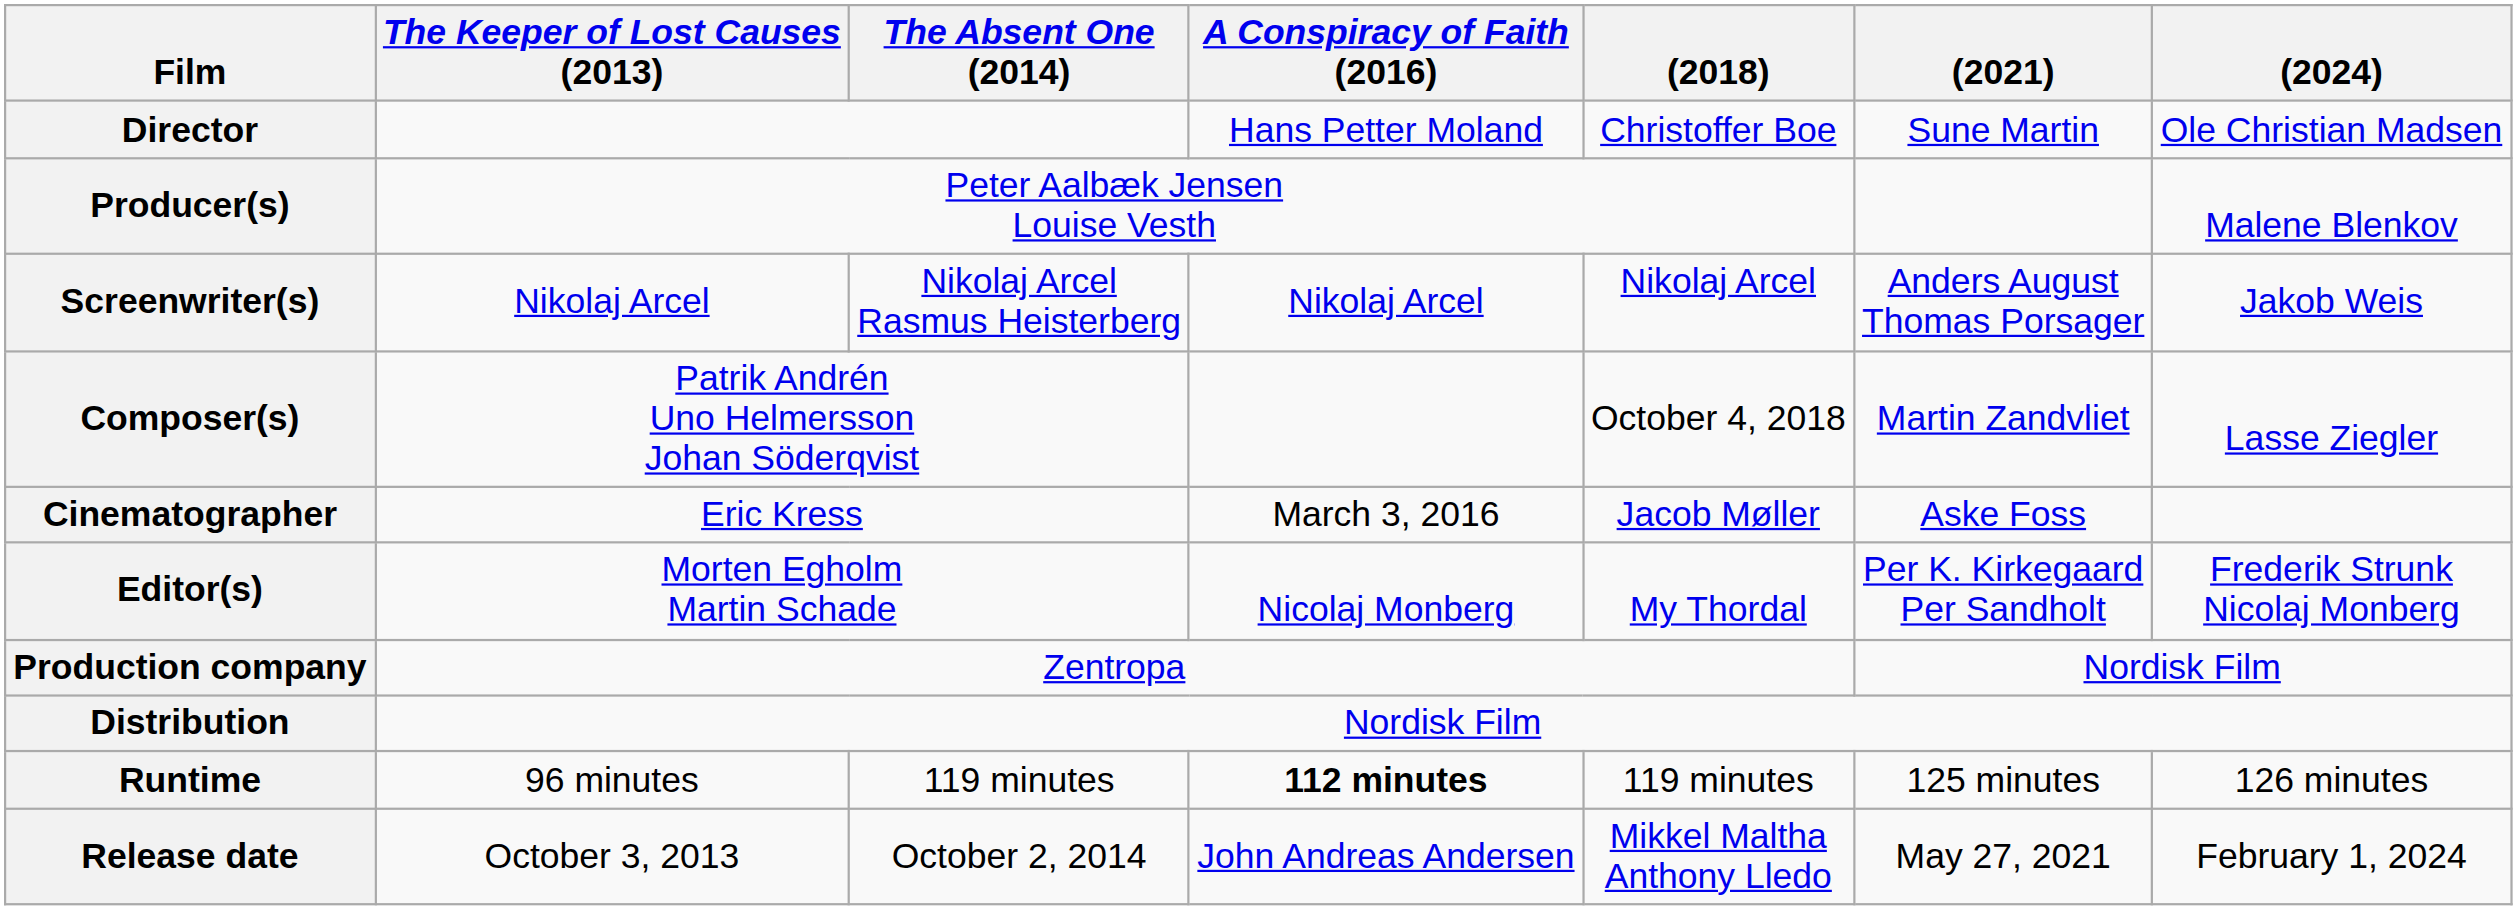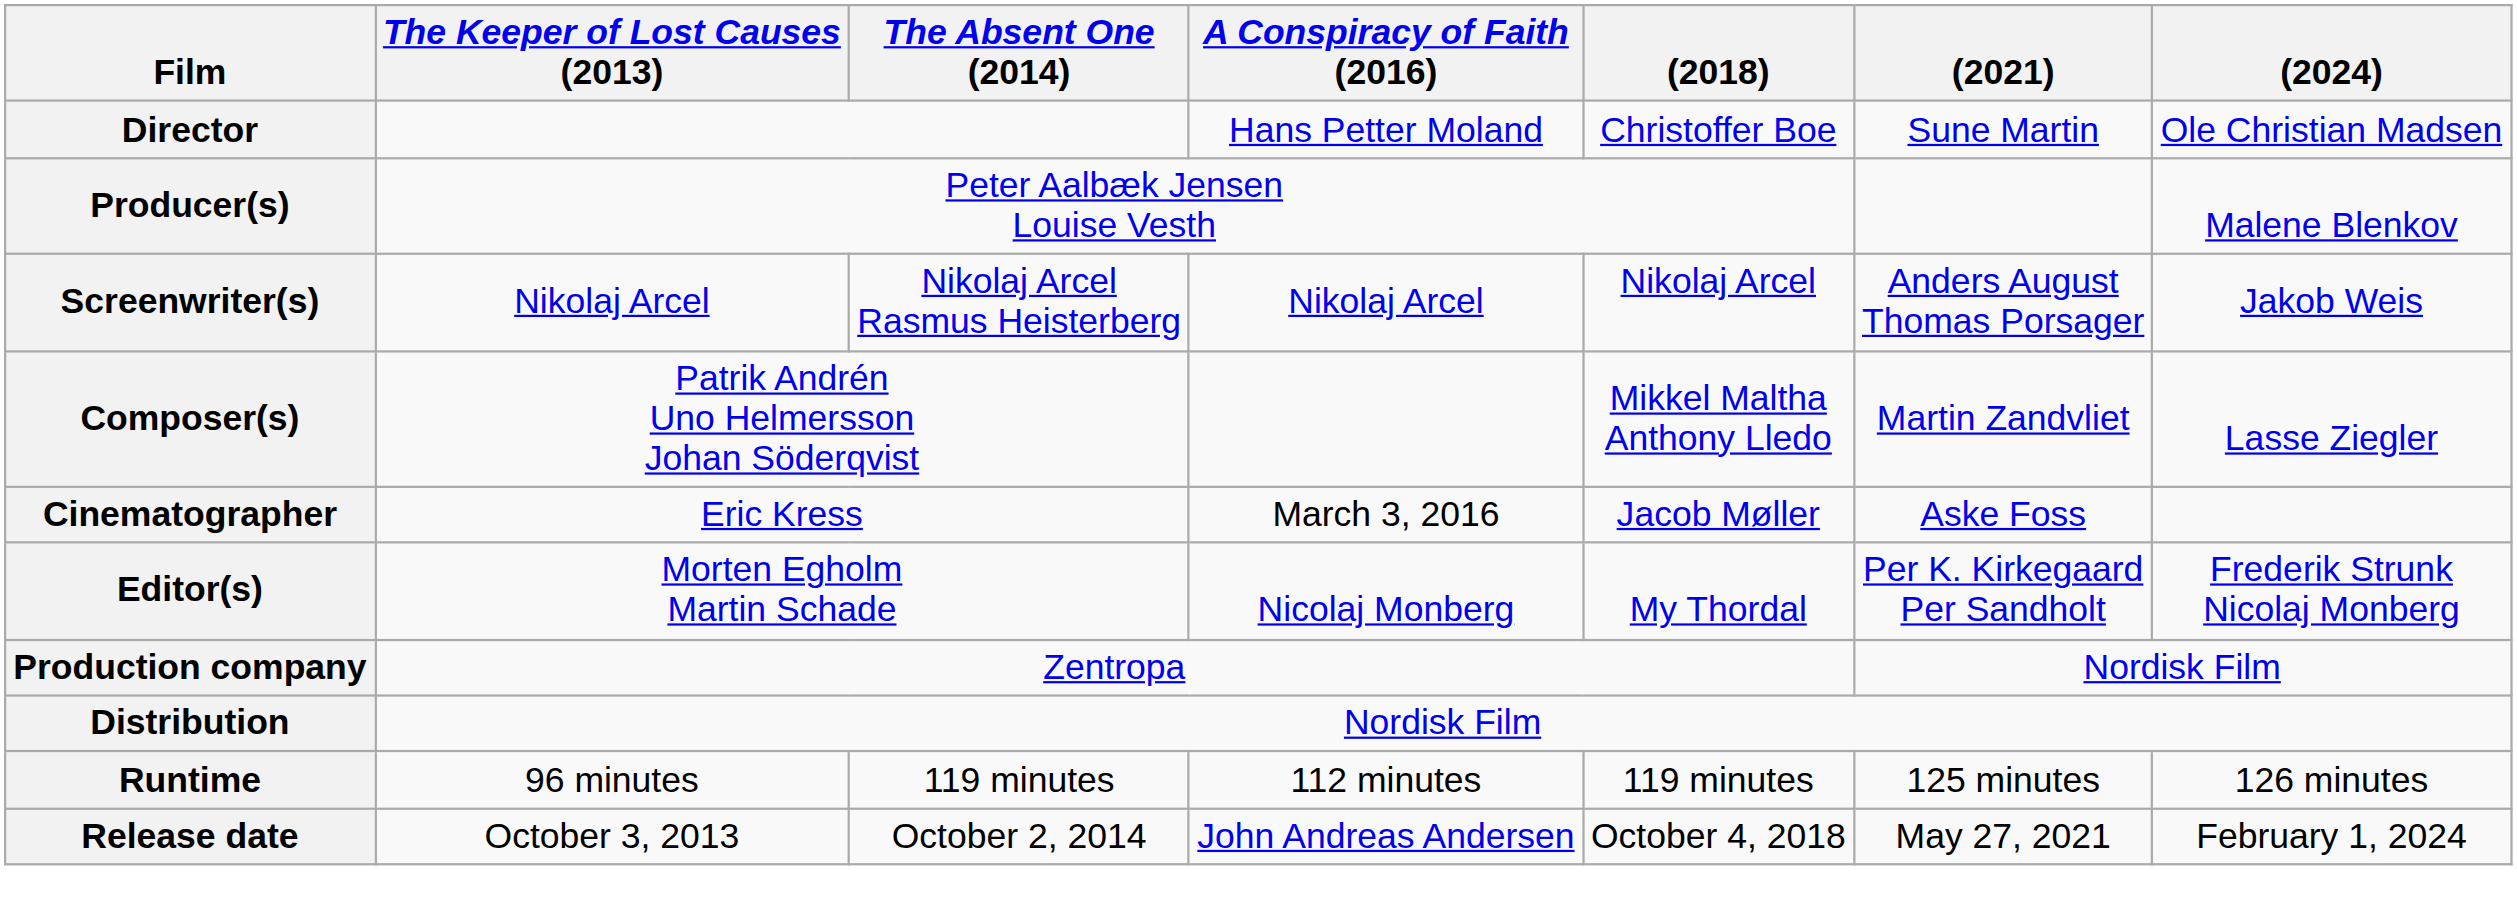Composer(s) | (2018): October 4, 2018 -> Mikkel Maltha Anthony Lledo
Runtime | A Conspiracy of Faith (2016): bold -> normal
Release date | (2018): Mikkel Maltha Anthony Lledo -> October 4, 2018
